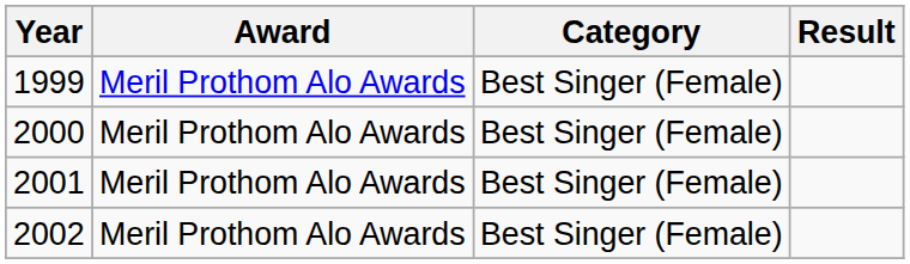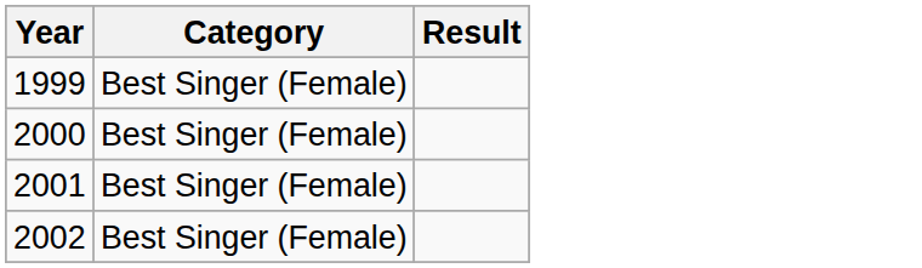- column: Award | Meril Prothom Alo Awards | Meril Prothom Alo Awards | Meril Prothom Alo Awards | Meril Prothom Alo Awards
